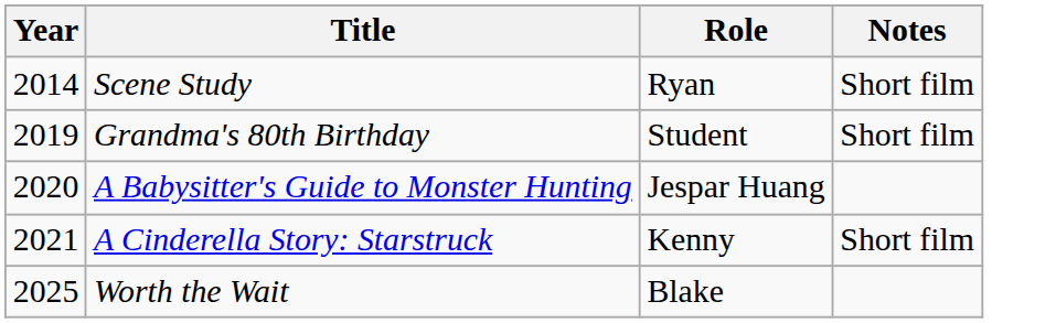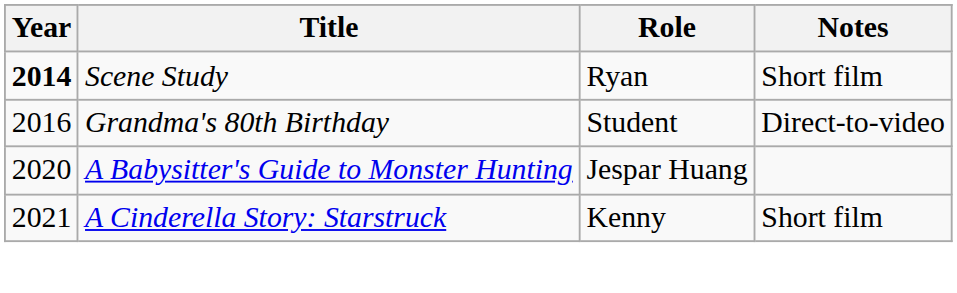Scene Study | Year: normal -> bold
Grandma's 80th Birthday | Year: 2019 -> 2016
Grandma's 80th Birthday | Notes: Short film -> Direct-to-video
- row: 2025 | Worth the Wait | Blake
